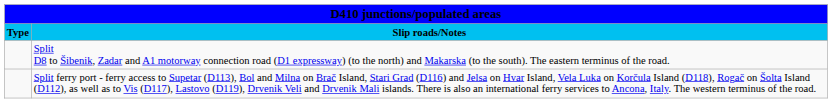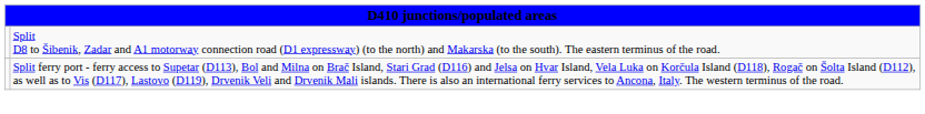- row: Type | Slip roads/Notes
